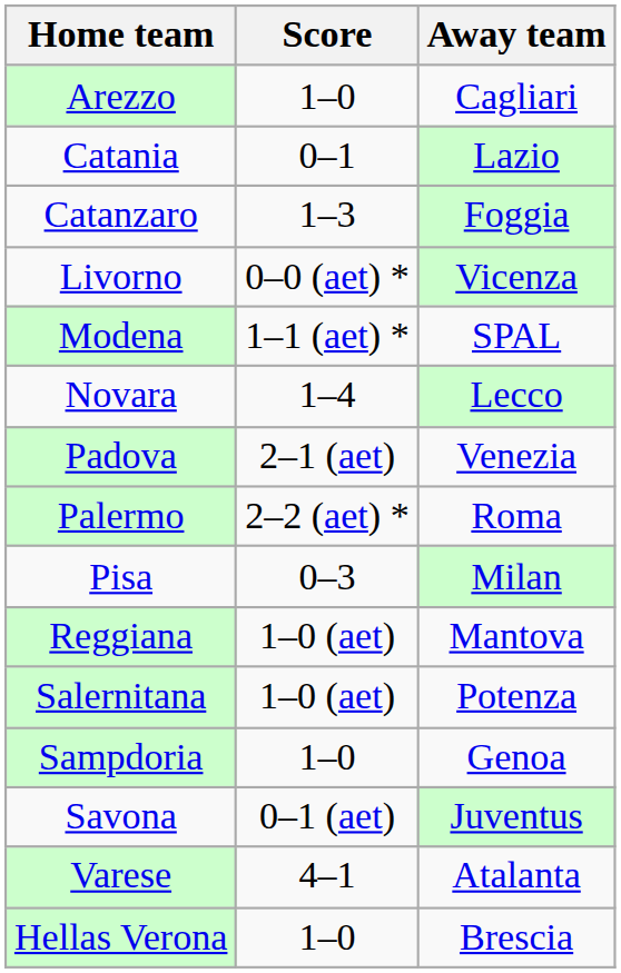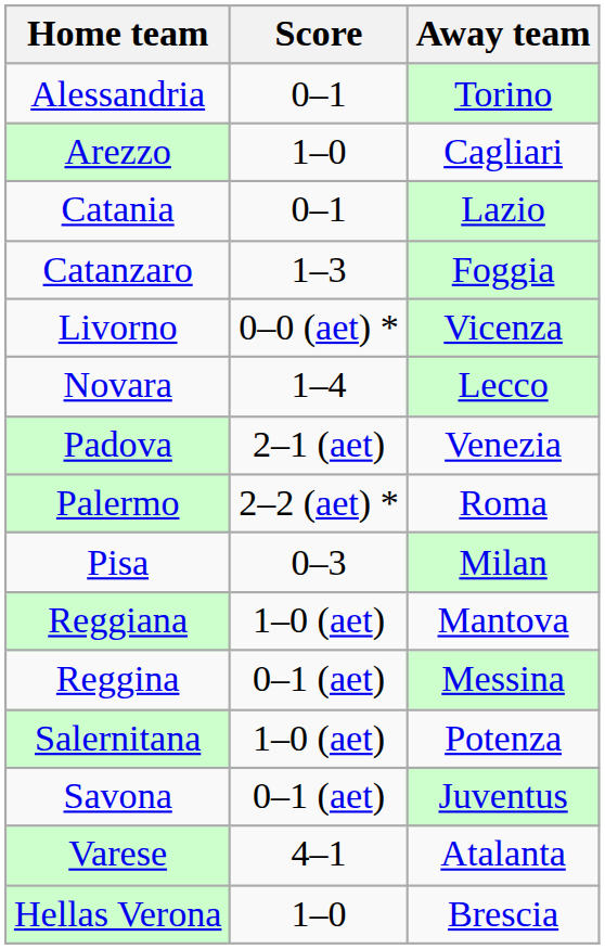+ row: Alessandria | 0–1 | Torino
- row: Modena | 1–1 (aet) * | SPAL
+ row: Reggina | 0–1 (aet) | Messina
- row: Sampdoria | 1–0 | Genoa
